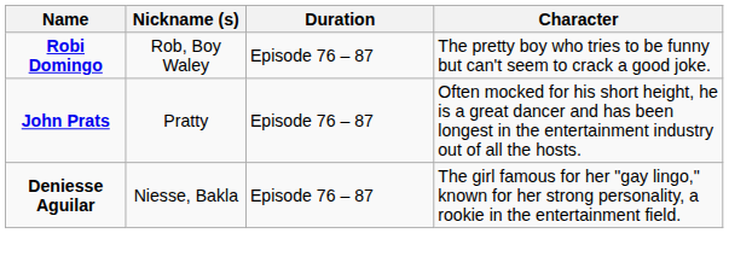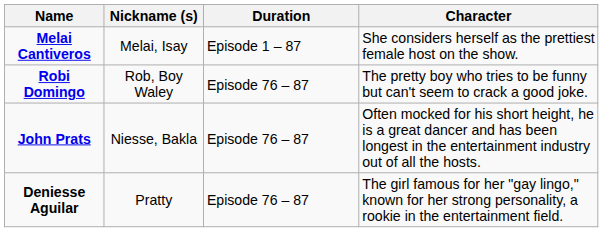+ row: Melai Cantiveros | Melai, Isay | Episode 1 – 87 | She considers herself as the prettiest female host on the show.
John Prats | Nickname (s): Pratty -> Niesse, Bakla
Deniesse Aguilar | Nickname (s): Niesse, Bakla -> Pratty
